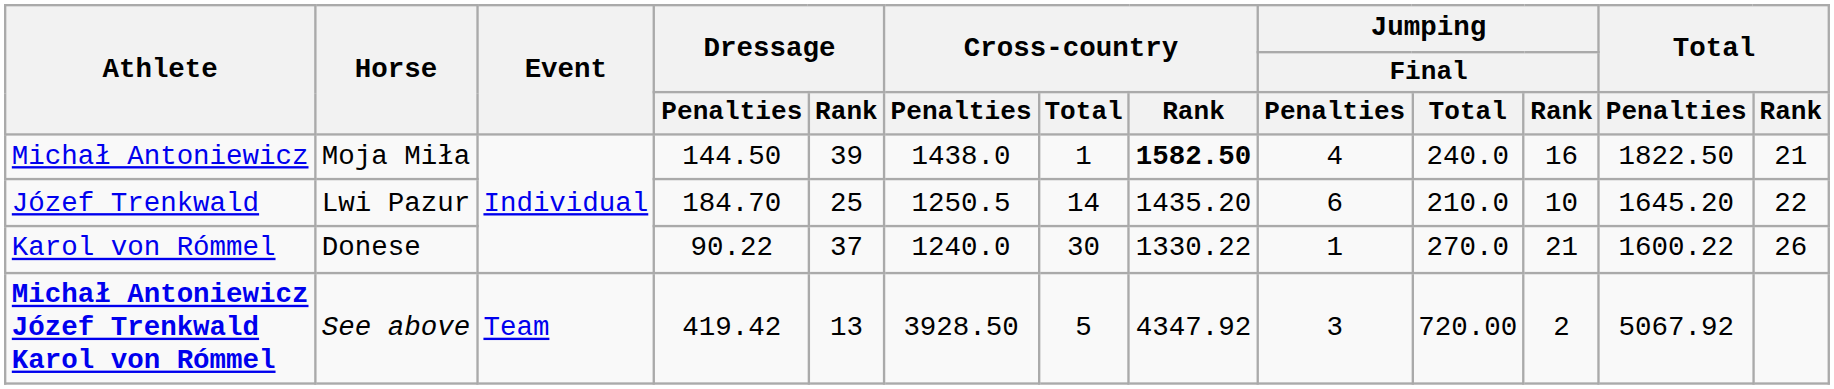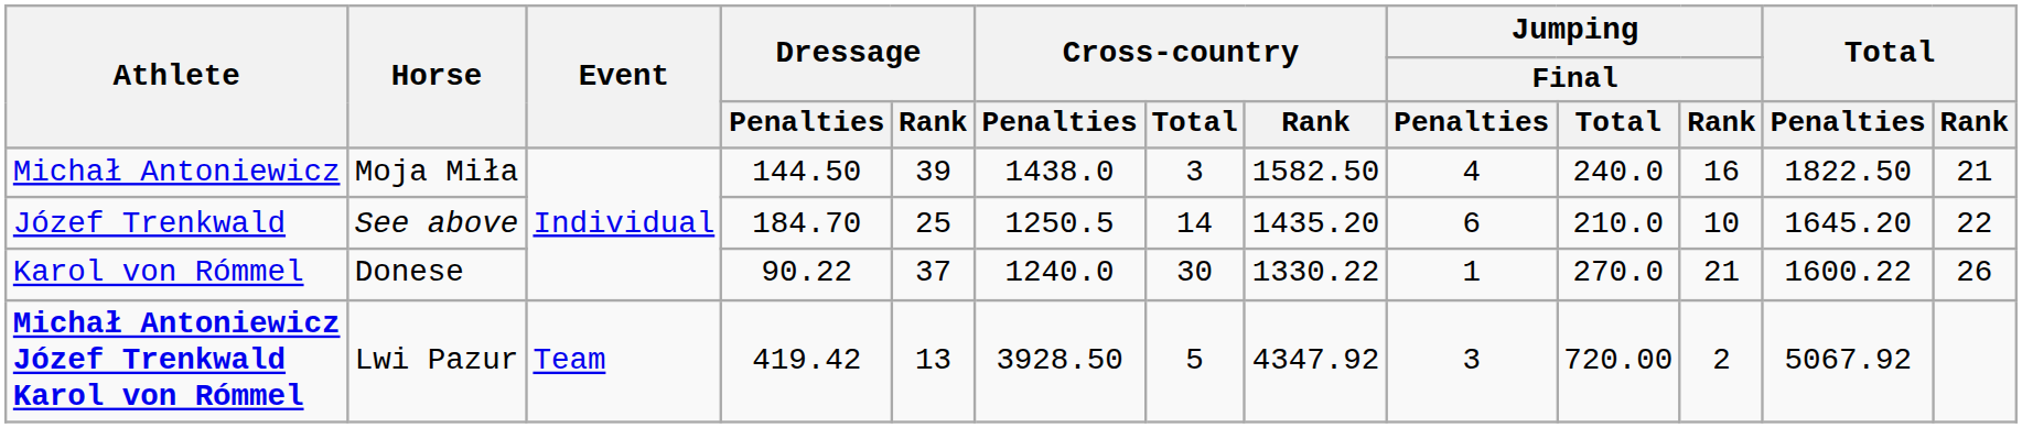Michał Antoniewicz | Cross-country / Total: 1 -> 3
Michał Antoniewicz | Cross-country / Rank: bold -> normal
Józef Trenkwald | Horse: Lwi Pazur -> See above
Michał Antoniewicz Józef Trenkwald Karol von Rómmel | Horse: See above -> Lwi Pazur
